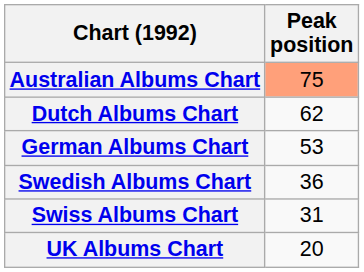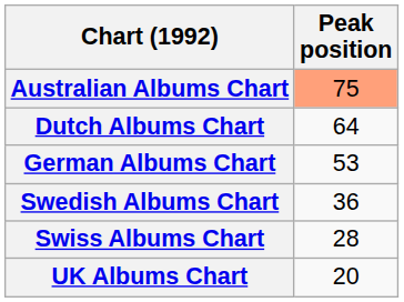Dutch Albums Chart | Peak position: 62 -> 64
Swiss Albums Chart | Peak position: 31 -> 28
